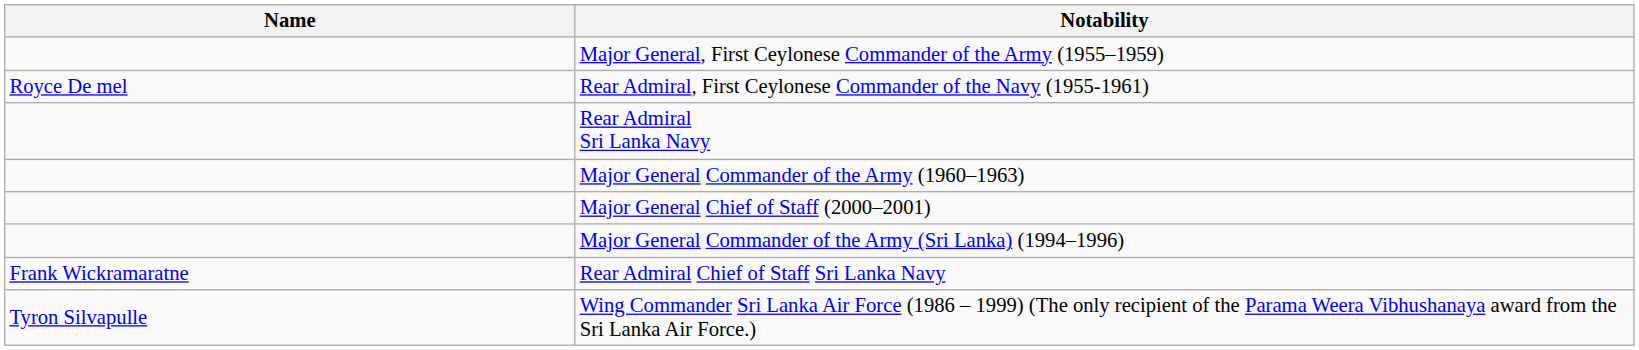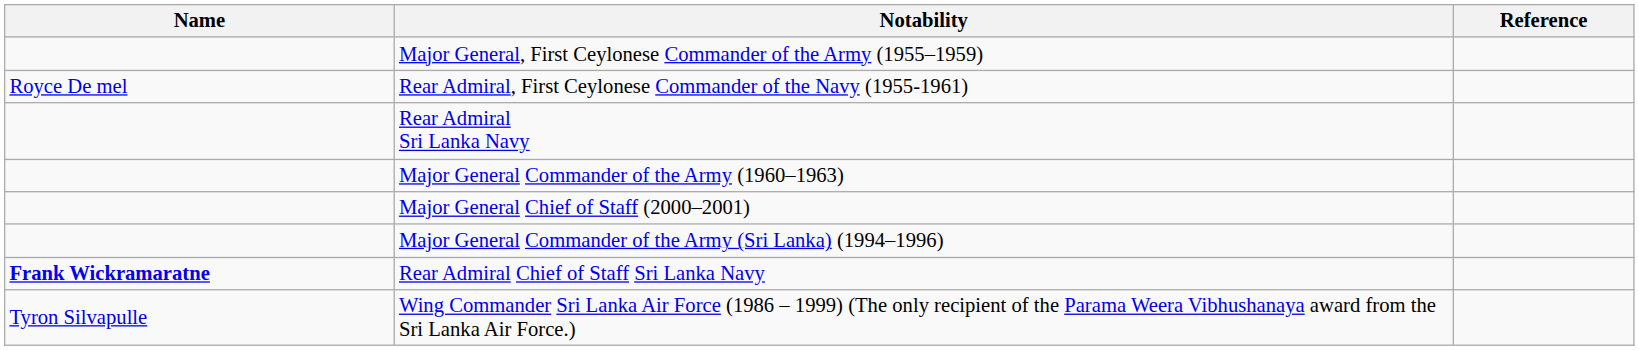+ column: Reference
Rear Admiral Chief of Staff Sri Lanka Navy | Name: normal -> bold
